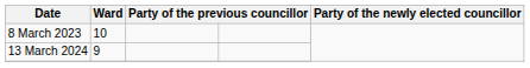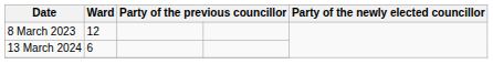8 March 2023 | Ward: 10 -> 12
13 March 2024 | Ward: 9 -> 6
